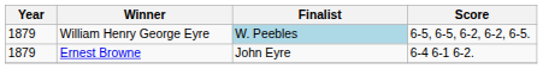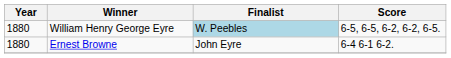William Henry George Eyre | Year: 1879 -> 1880
Ernest Browne | Year: 1879 -> 1880
